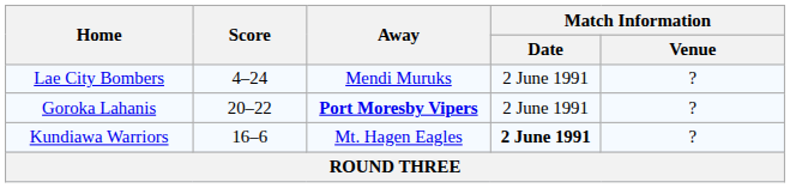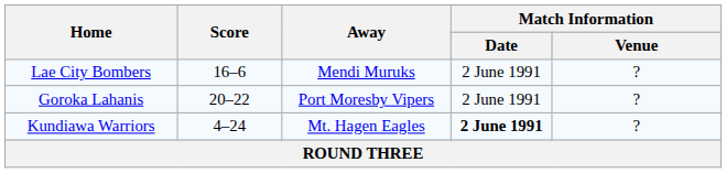Lae City Bombers | Score: 4–24 -> 16–6
Goroka Lahanis | Away: bold -> normal
Kundiawa Warriors | Score: 16–6 -> 4–24
